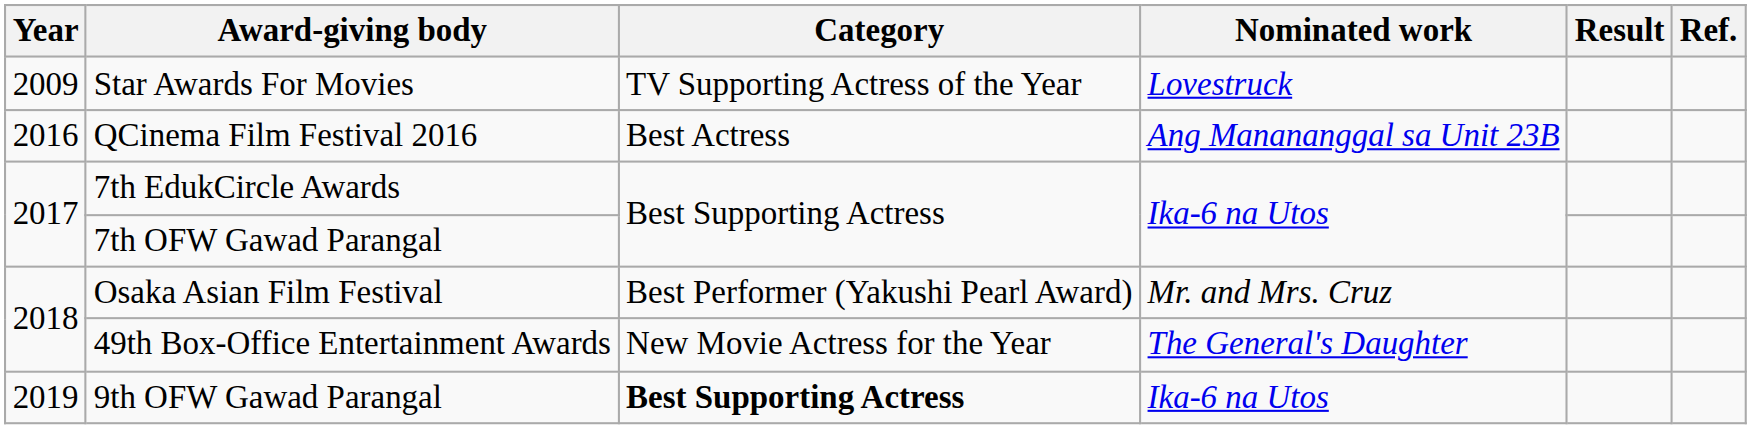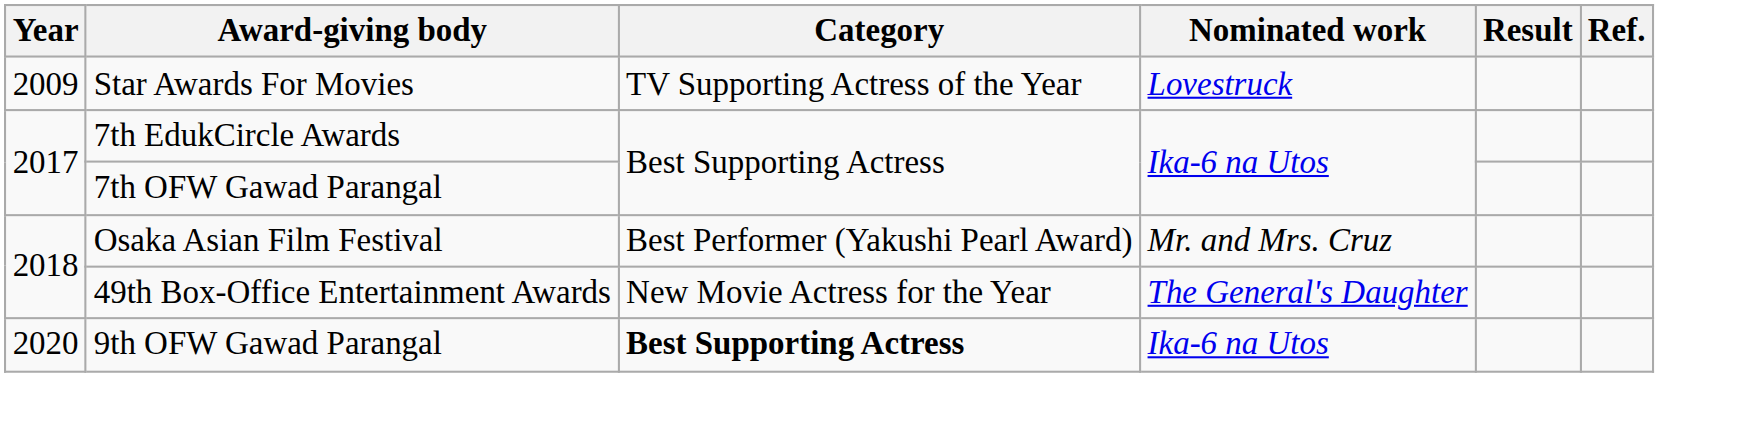- row: 2016 | QCinema Film Festival 2016 | Best Actress | Ang Manananggal sa Unit 23B
9th OFW Gawad Parangal | Year: 2019 -> 2020
